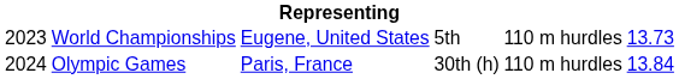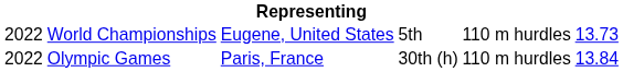World Championships | column 1: 2023 -> 2022
Olympic Games | column 1: 2024 -> 2022
